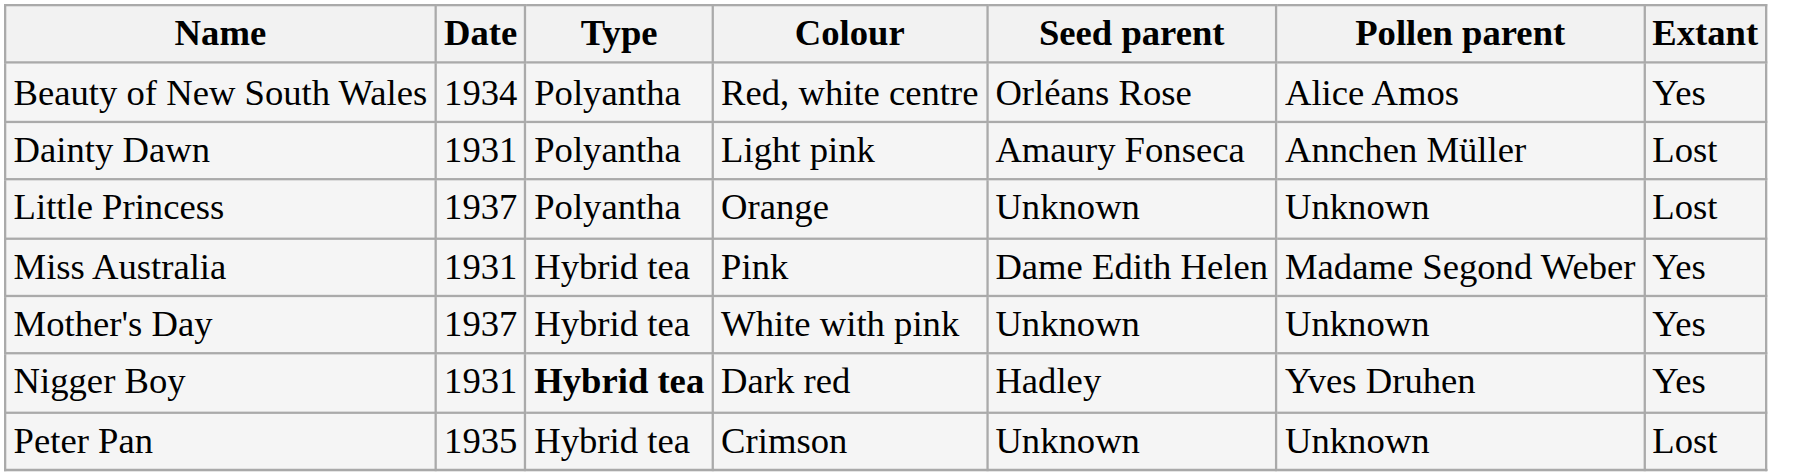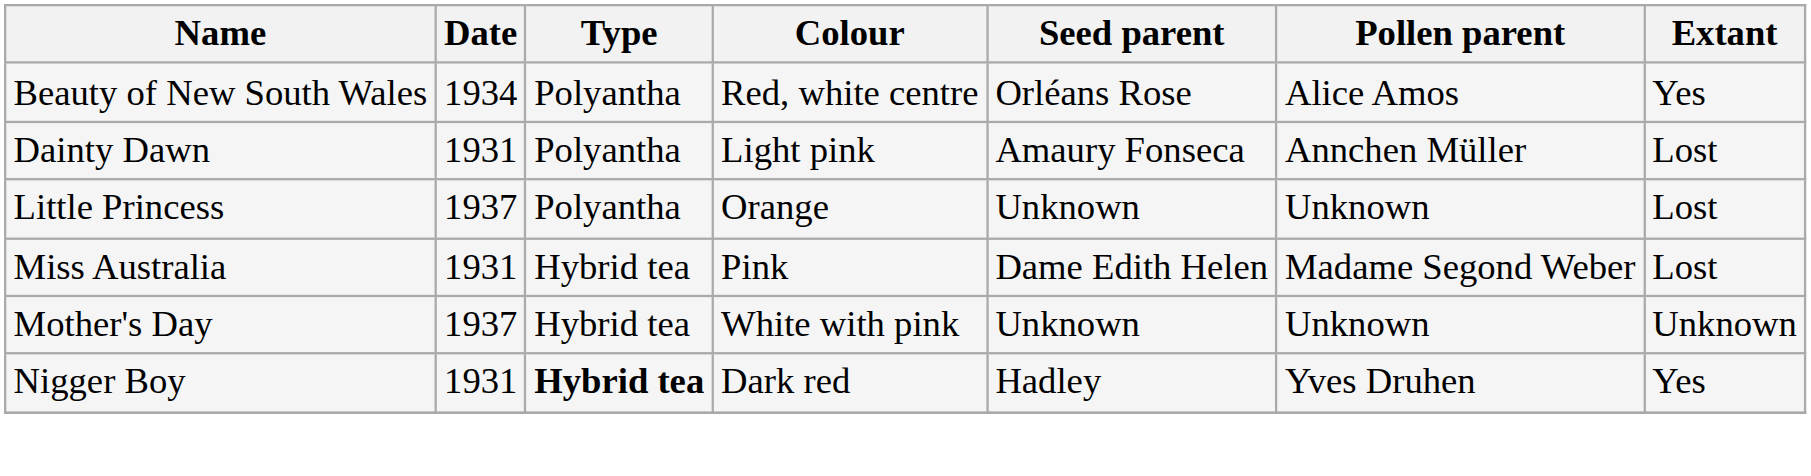Miss Australia | Extant: Yes -> Lost
Mother's Day | Extant: Yes -> Unknown
- row: Peter Pan | 1935 | Hybrid tea | Crimson | Unknown | Unknown | Lost
